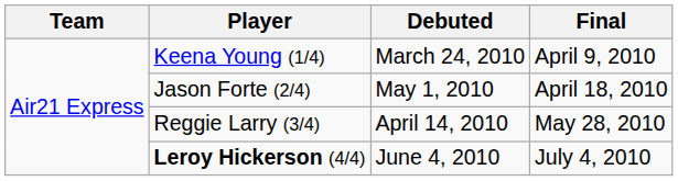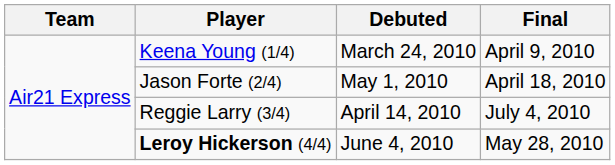Reggie Larry (3/4) | Final: May 28, 2010 -> July 4, 2010
Leroy Hickerson (4/4) | Final: July 4, 2010 -> May 28, 2010
